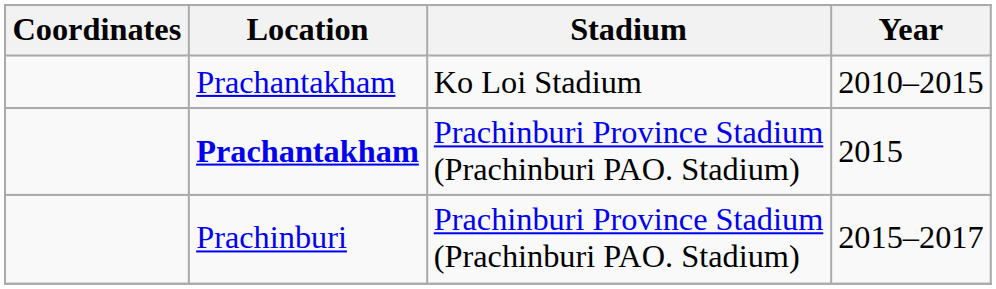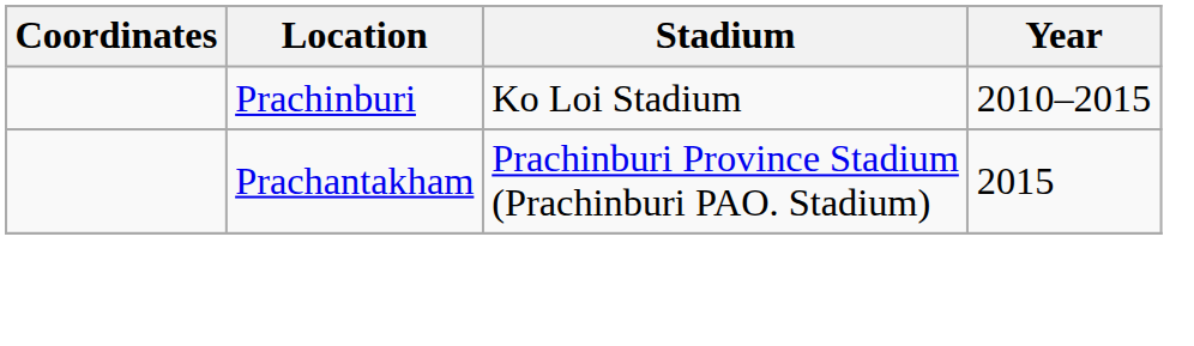2010–2015 | Location: Prachantakham -> Prachinburi
2015 | Location: bold -> normal
- row: Prachinburi | Prachinburi Province Stadium (Prachinburi PAO. Stadium) | 2015–2017
